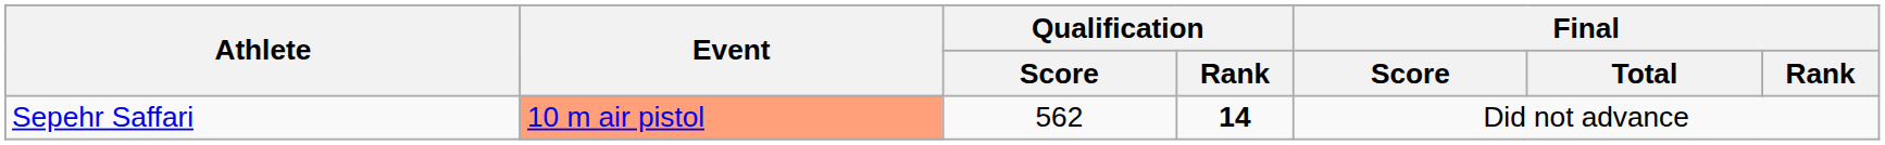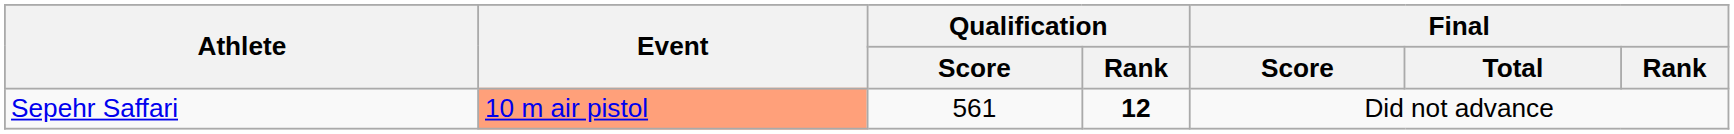Sepehr Saffari | Qualification / Score: 562 -> 561
Sepehr Saffari | Qualification / Rank: 14 -> 12
